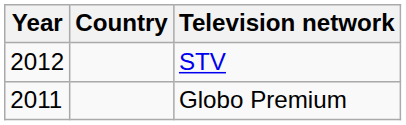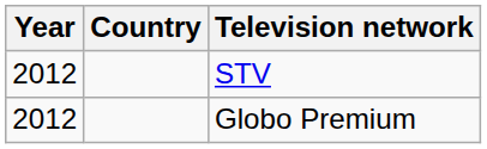Globo Premium | Year: 2011 -> 2012
